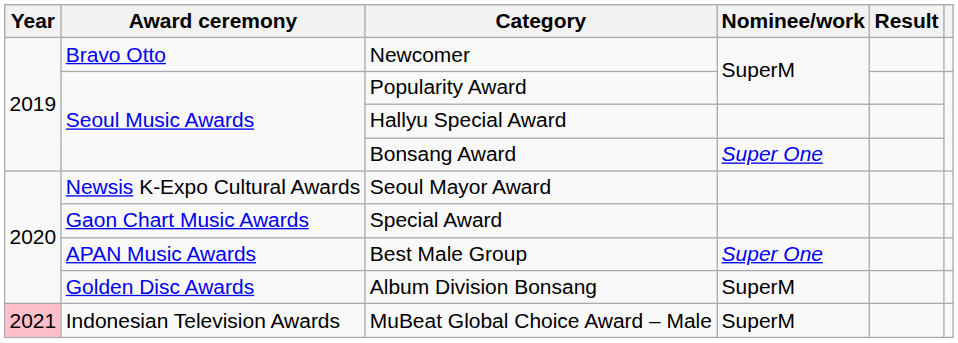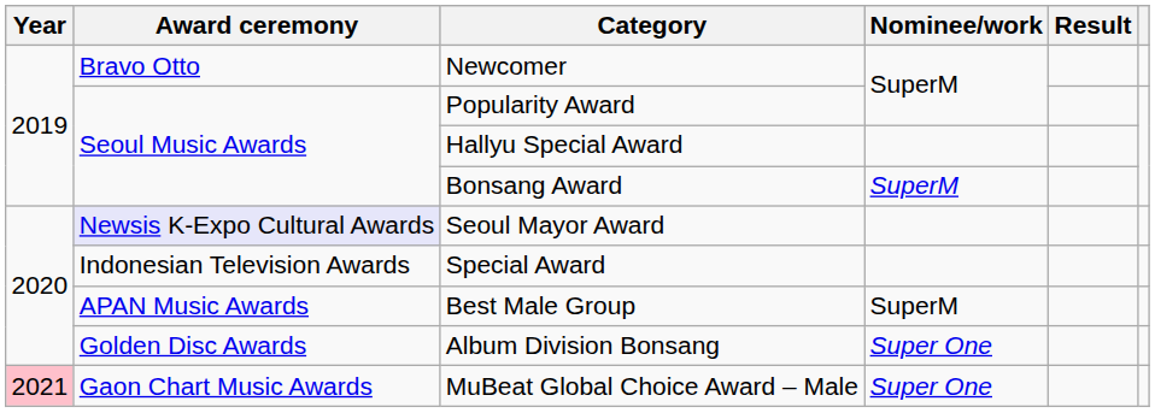Bonsang Award | Nominee/work: Super One -> SuperM
Seoul Mayor Award | Award ceremony: no background -> lavender background
Special Award | Award ceremony: Gaon Chart Music Awards -> Indonesian Television Awards
Best Male Group | Nominee/work: Super One -> SuperM
Album Division Bonsang | Nominee/work: SuperM -> Super One
MuBeat Global Choice Award – Male | Award ceremony: Indonesian Television Awards -> Gaon Chart Music Awards
MuBeat Global Choice Award – Male | Nominee/work: SuperM -> Super One
